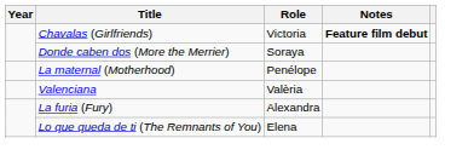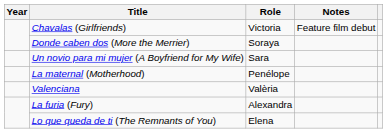Chavalas (Girlfriends) | Notes: bold -> normal
+ row: Un novio para mi mujer (A Boyfriend for My Wife) | Sara
